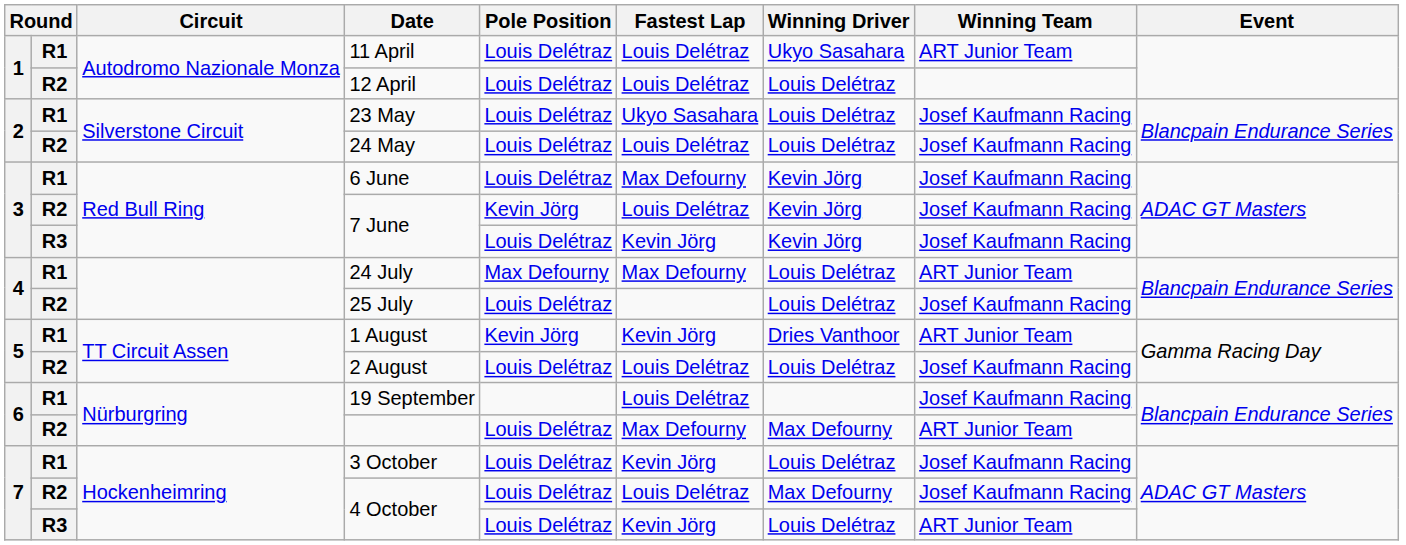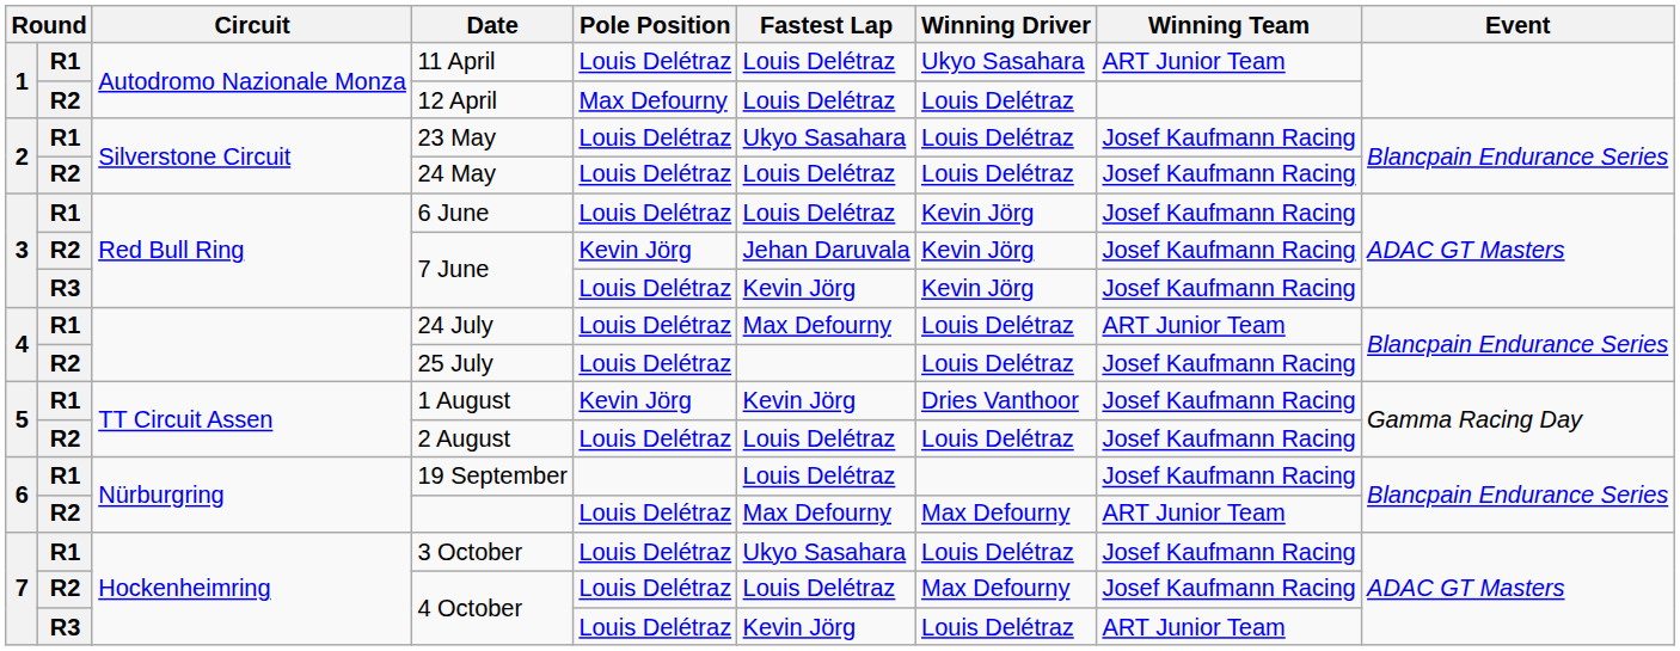12 April | Pole Position: Louis Delétraz -> Max Defourny
6 June | Fastest Lap: Max Defourny -> Louis Delétraz
R2 / 7 June | Fastest Lap: Louis Delétraz -> Jehan Daruvala
24 July | Pole Position: Max Defourny -> Louis Delétraz
1 August | Winning Team: ART Junior Team -> Josef Kaufmann Racing
3 October | Fastest Lap: Kevin Jörg -> Ukyo Sasahara
